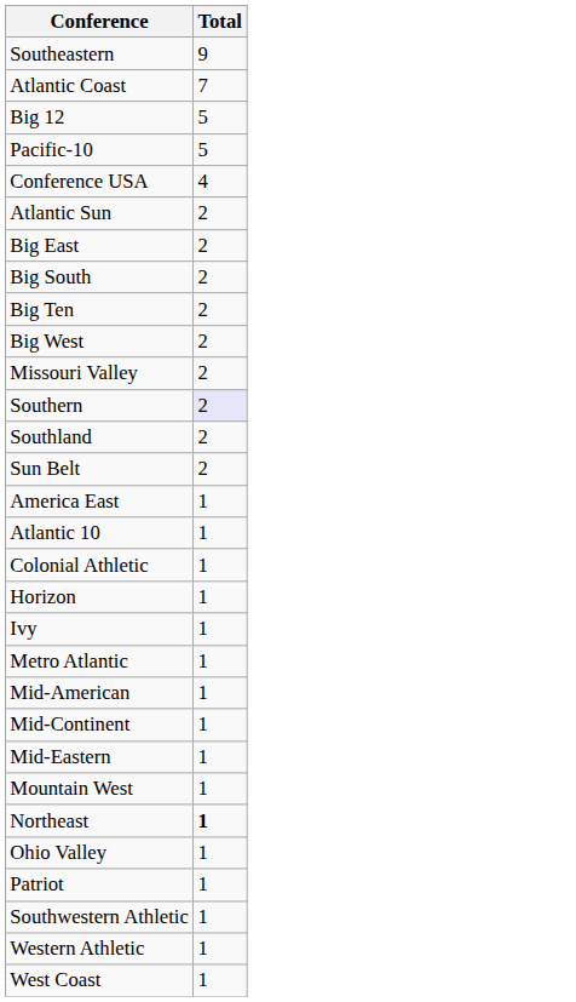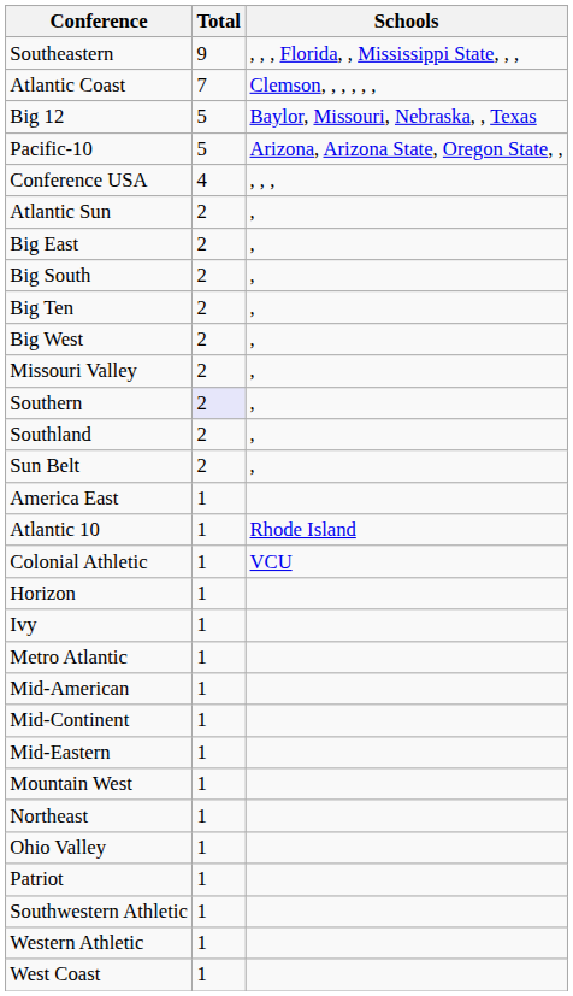+ column: Schools | , , , Florida, , Mississippi State, , , | Clemson, , , , , , | Baylor, Missouri, Nebraska, , Texas | Arizona, Arizona State, Oregon State, , | , , , | , | , | , | , | , | , | , | , | , | Rhode Island | VCU
Northeast | Total: bold -> normal
